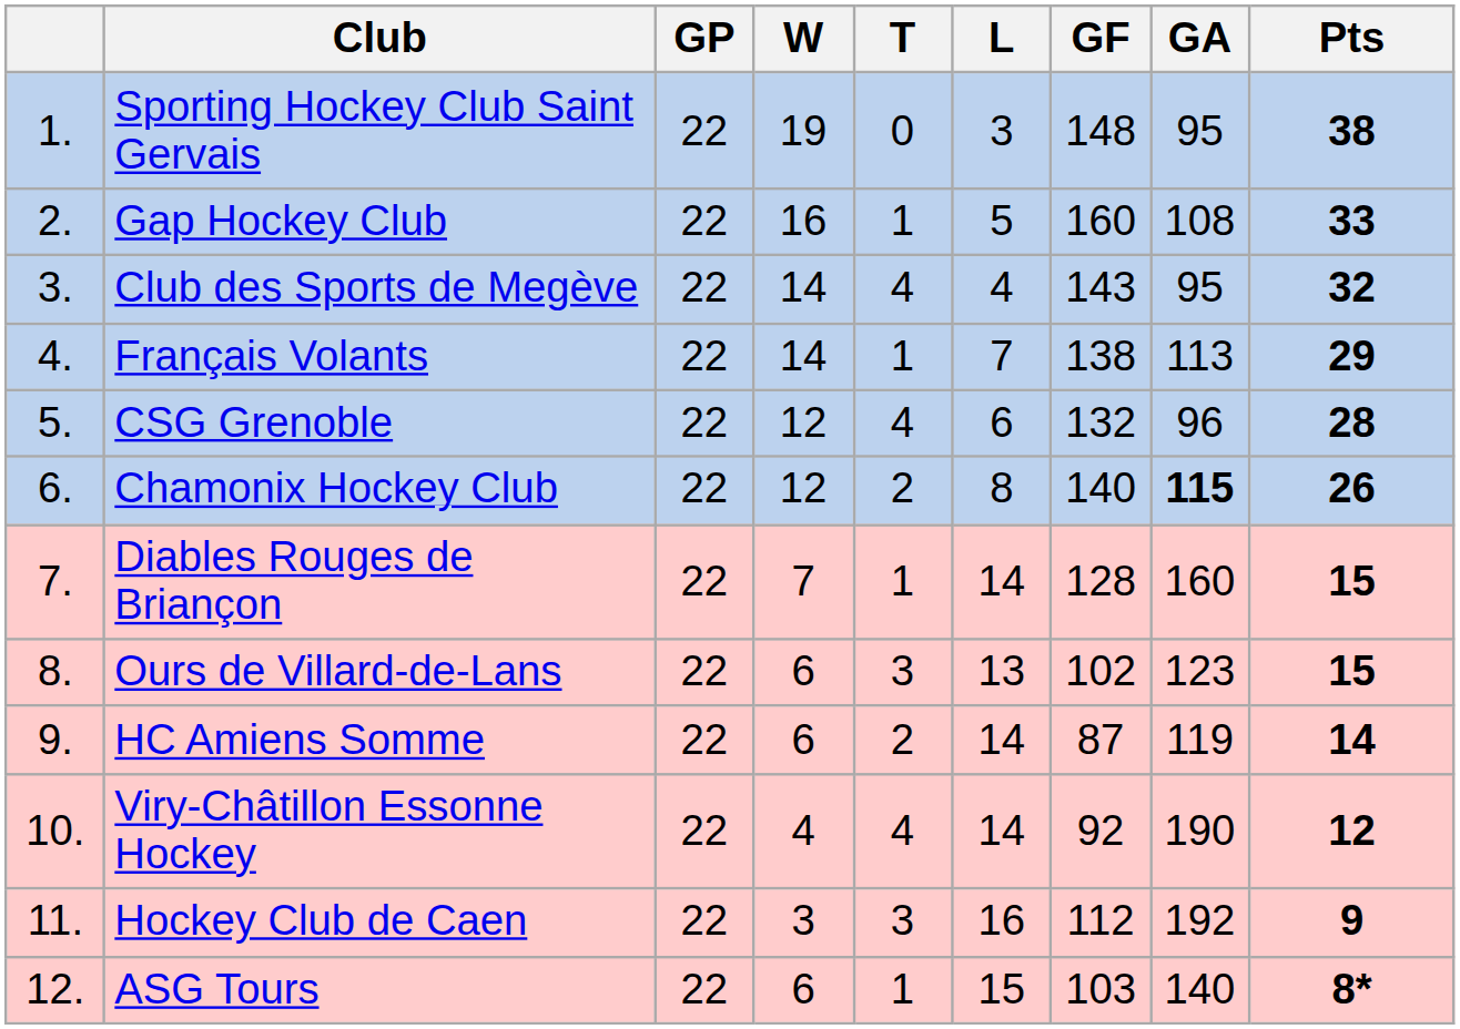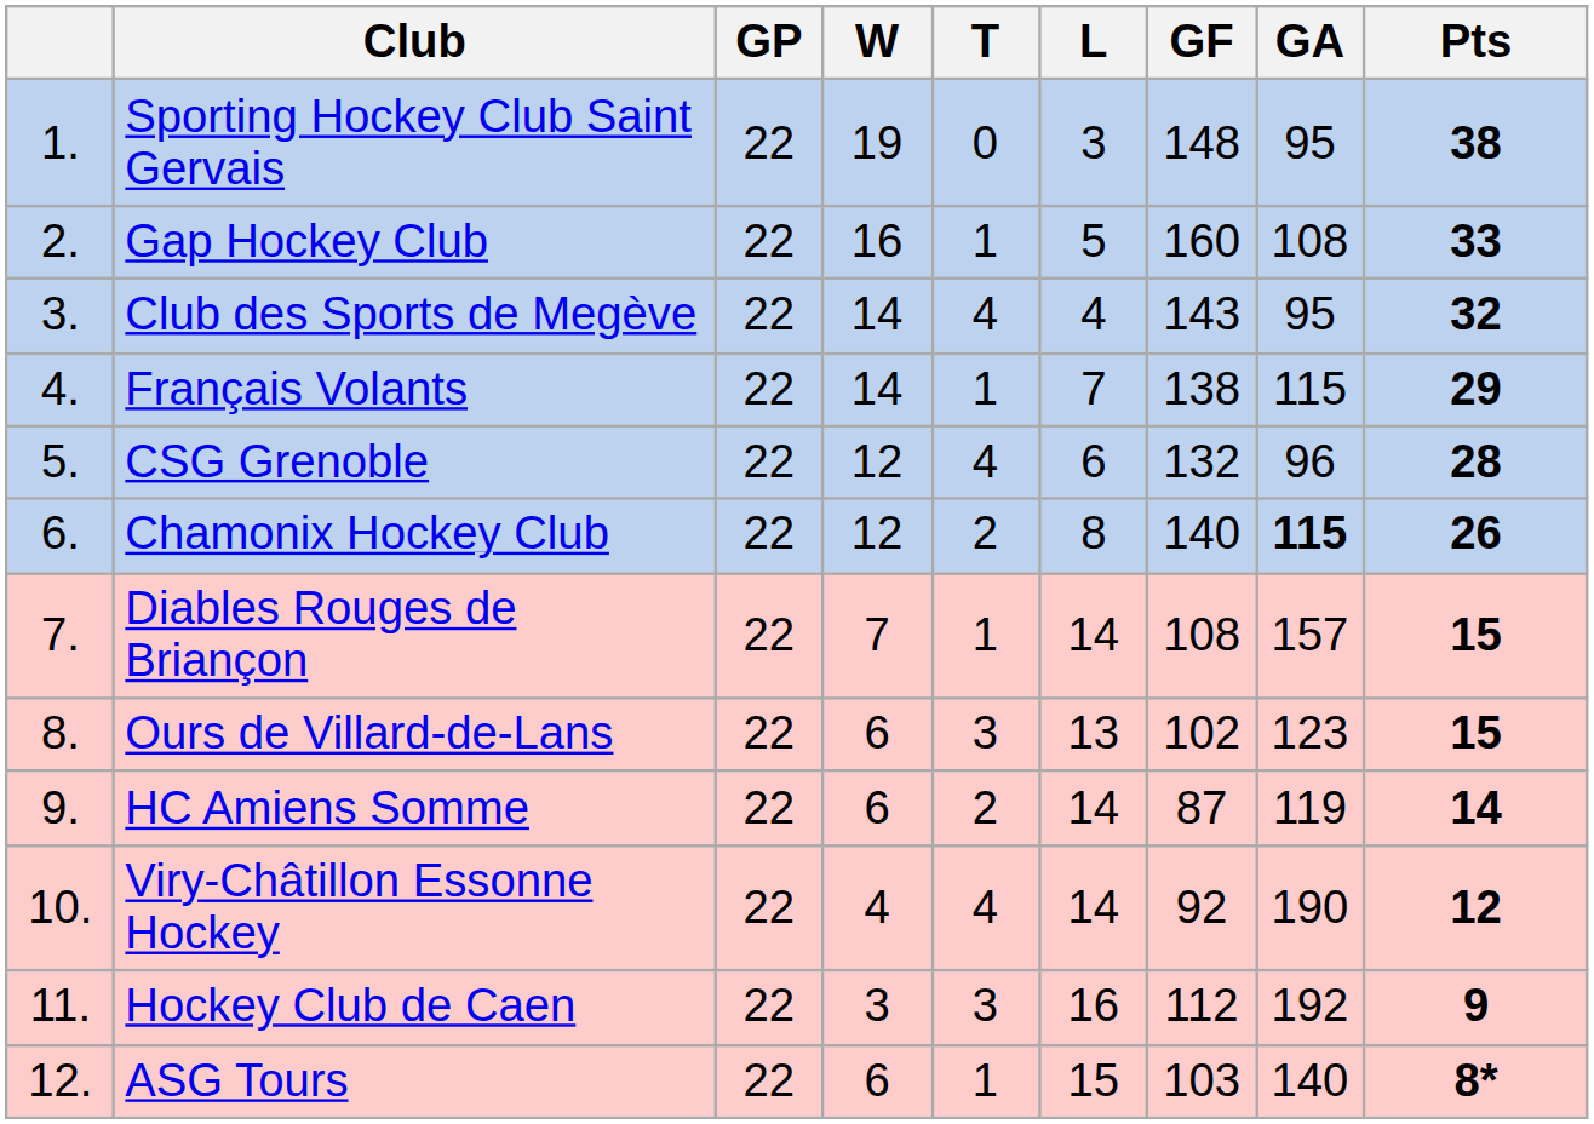Français Volants | GA: 113 -> 115
Diables Rouges de Briançon | GF: 128 -> 108
Diables Rouges de Briançon | GA: 160 -> 157
